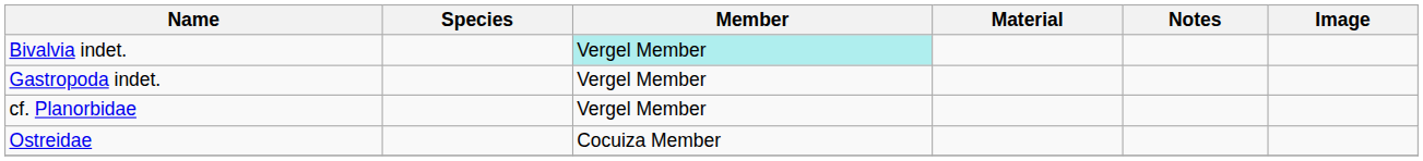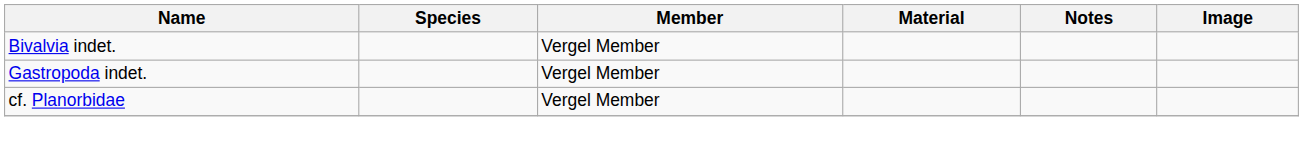Bivalvia indet. | Member: paleturquoise background -> no background
- row: Ostreidae | Cocuiza Member
